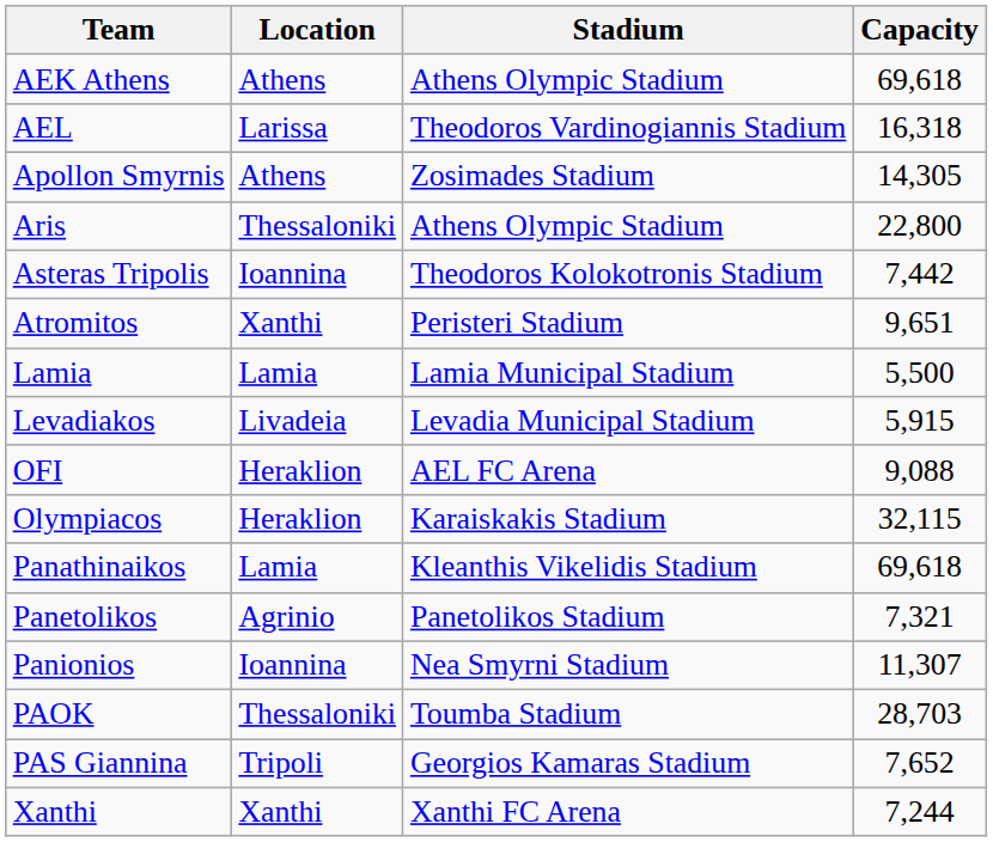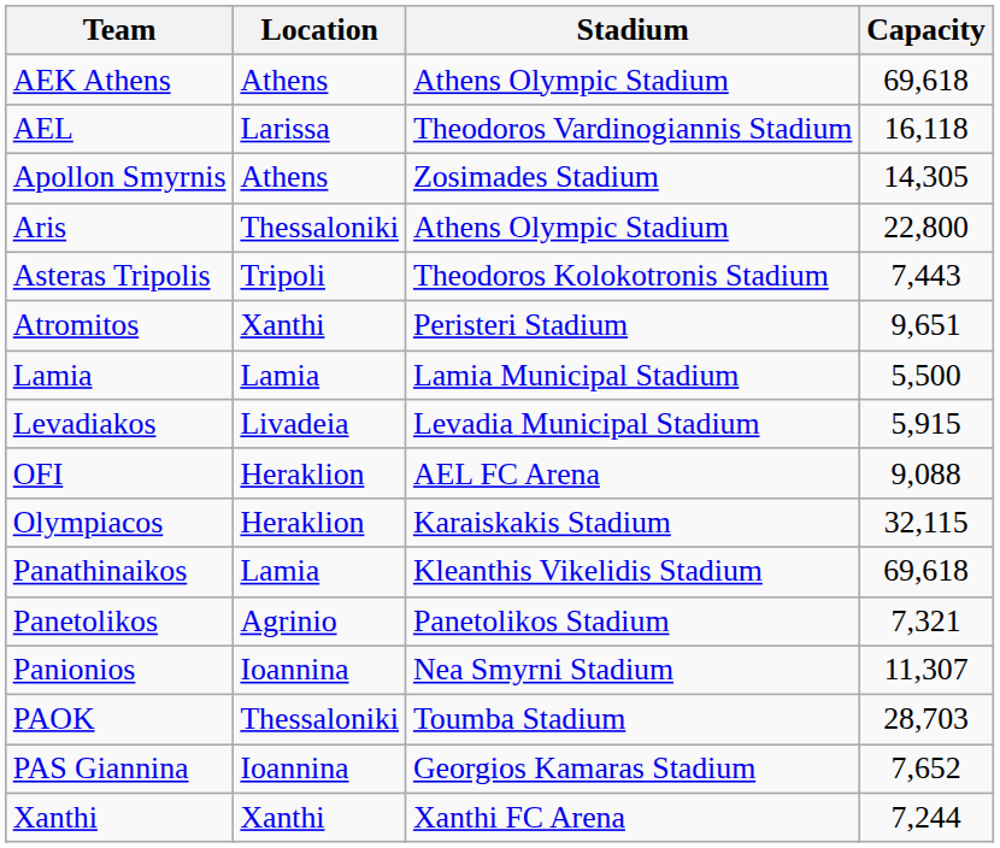AEL | Capacity: 16,318 -> 16,118
Asteras Tripolis | Location: Ioannina -> Tripoli
Asteras Tripolis | Capacity: 7,442 -> 7,443
PAS Giannina | Location: Tripoli -> Ioannina
